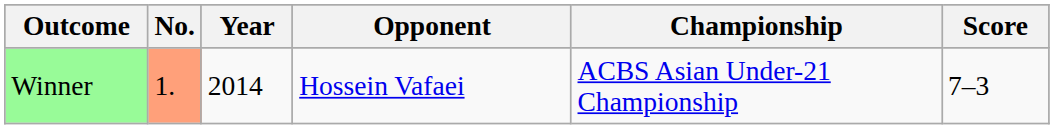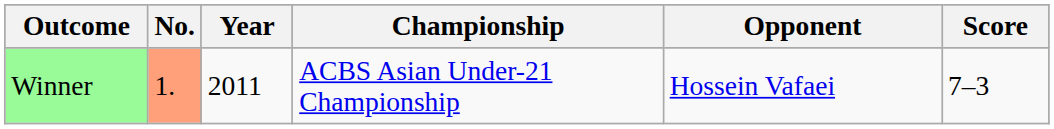columns swapped: Championship <-> Opponent
Winner | Year: 2014 -> 2011
